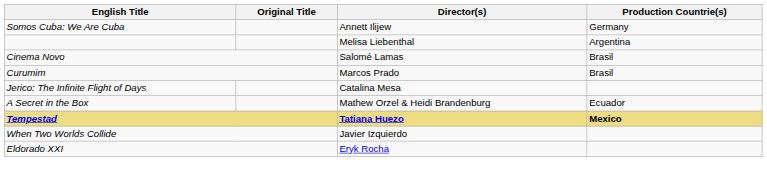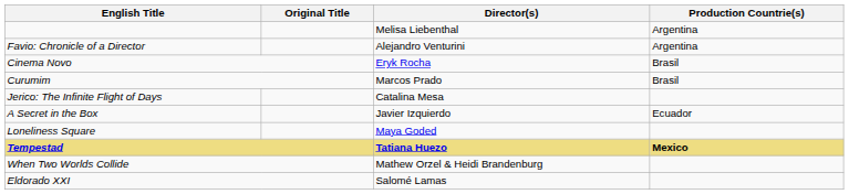- row: Somos Cuba: We Are Cuba | Annett Ilijew | Germany
+ row: Favio: Chronicle of a Director | Alejandro Venturini | Argentina
Cinema Novo | Director(s): Salomé Lamas -> Eryk Rocha
A Secret in the Box | Director(s): Mathew Orzel & Heidi Brandenburg -> Javier Izquierdo
+ row: Loneliness Square | Maya Goded
When Two Worlds Collide | Director(s): Javier Izquierdo -> Mathew Orzel & Heidi Brandenburg
Eldorado XXI | Director(s): Eryk Rocha -> Salomé Lamas
